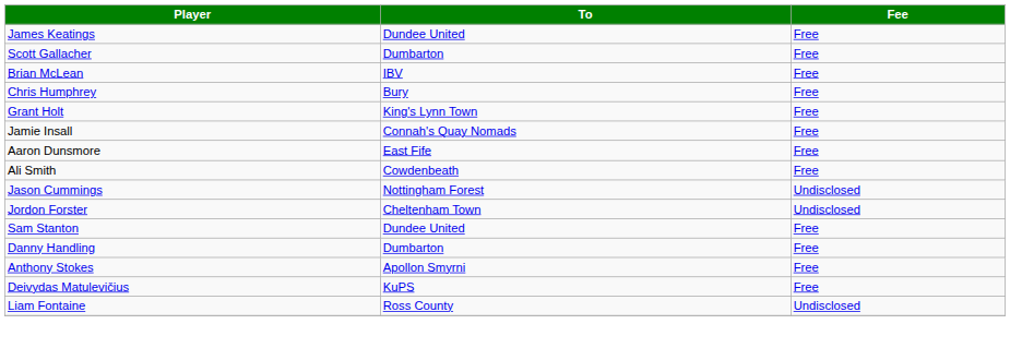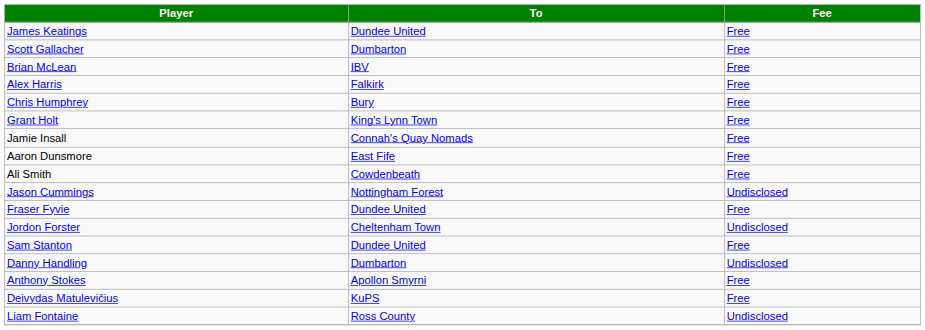+ row: Alex Harris | Falkirk | Free
+ row: Fraser Fyvie | Dundee United | Free
Danny Handling | Fee: Free -> Undisclosed
